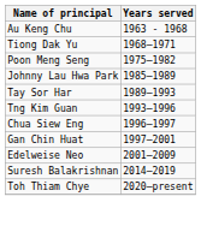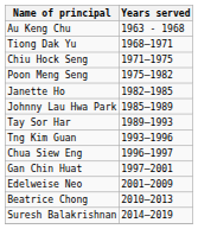+ row: Chiu Hock Seng | 1971–1975
+ row: Janette Ho | 1982–1985
+ row: Beatrice Chong | 2010–2013
- row: Toh Thiam Chye | 2020–present
